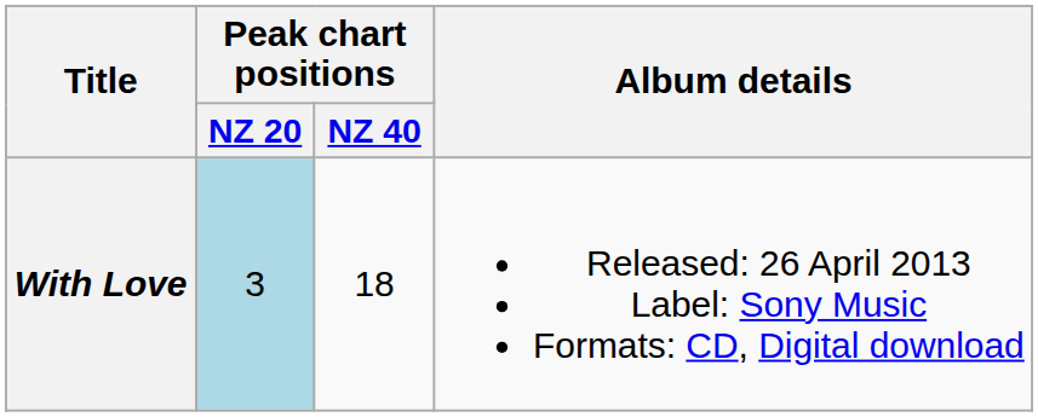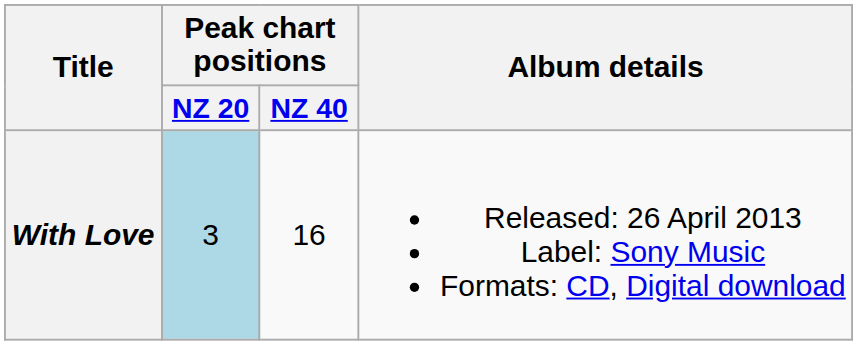With Love | Peak chart positions / NZ 40: 18 -> 16
